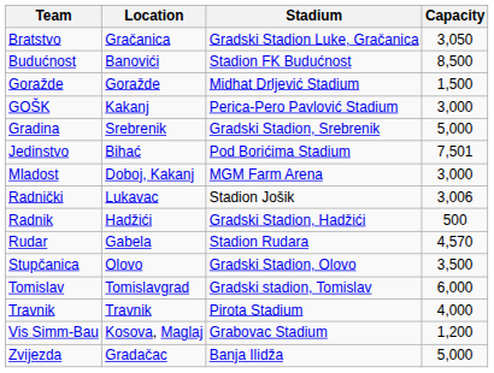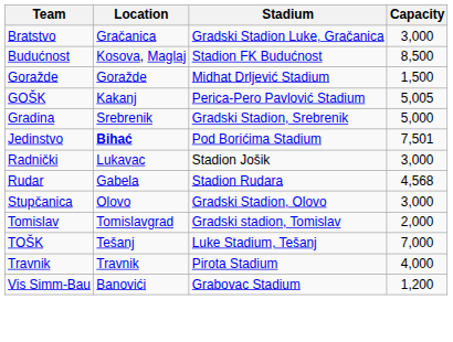Bratstvo | Capacity: 3,050 -> 3,000
Budućnost | Location: Banovići -> Kosova, Maglaj
GOŠK | Capacity: 3,000 -> 5,005
Jedinstvo | Location: normal -> bold
- row: Mladost | Doboj, Kakanj | MGM Farm Arena | 3,000
Radnički | Capacity: 3,006 -> 3,000
- row: Radnik | Hadžići | Gradski Stadion, Hadžići | 500
Rudar | Capacity: 4,570 -> 4,568
Stupčanica | Capacity: 3,500 -> 3,000
Tomislav | Capacity: 6,000 -> 2,000
+ row: TOŠK | Tešanj | Luke Stadium, Tešanj | 7,000
Vis Simm-Bau | Location: Kosova, Maglaj -> Banovići
- row: Zvijezda | Gradačac | Banja Ilidža | 5,000
